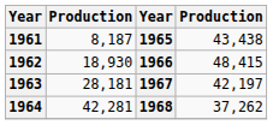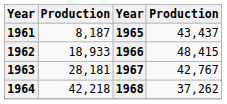1961 | column 4: 43,438 -> 43,437
1962 | column 2: 18,930 -> 18,933
1963 | column 4: 42,197 -> 42,767
1964 | column 2: 42,281 -> 42,218
